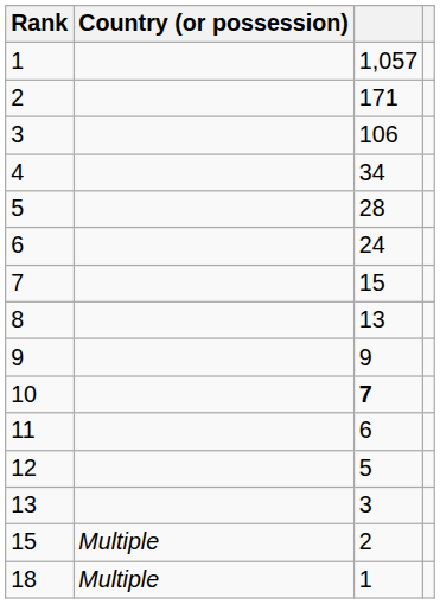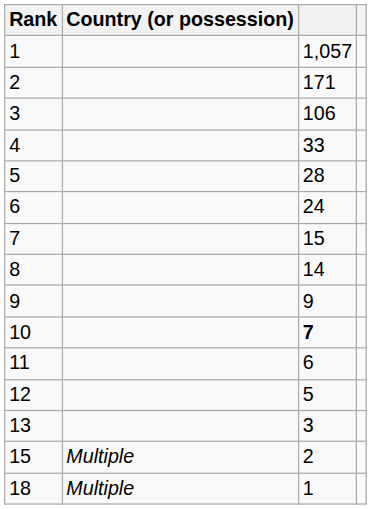4 | column 3: 34 -> 33
8 | column 3: 13 -> 14
